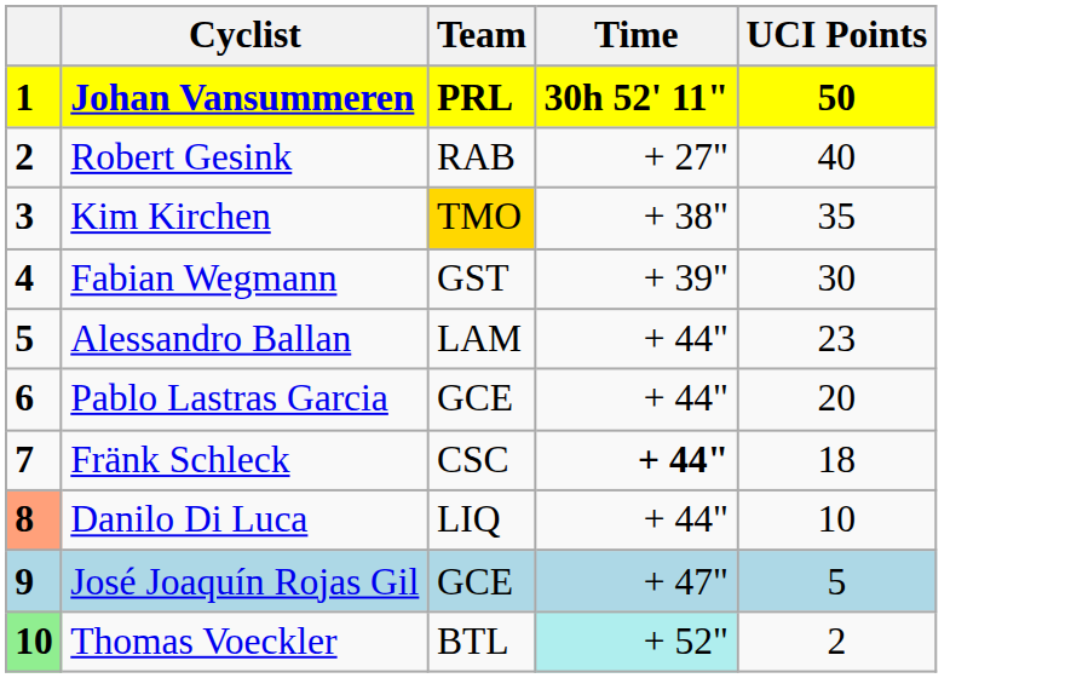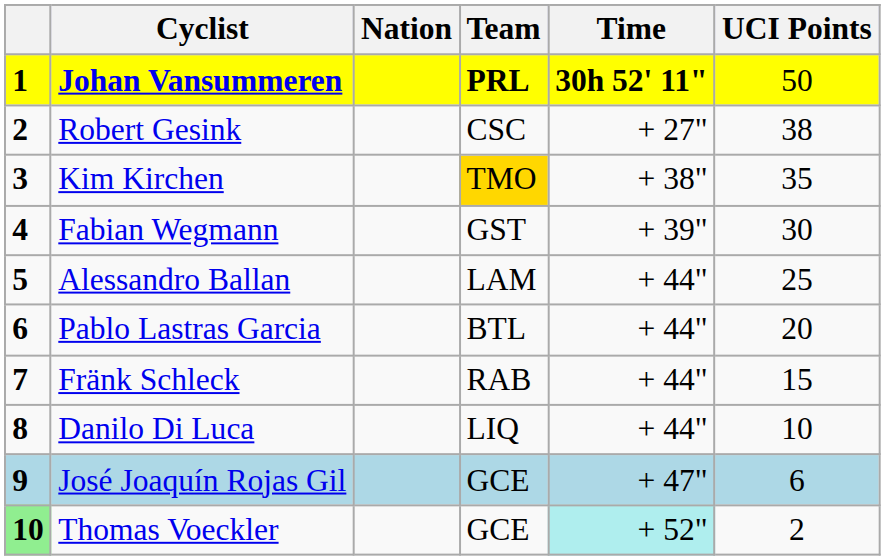+ column: Nation
Johan Vansummeren | UCI Points: bold -> normal
Robert Gesink | Team: RAB -> CSC
Robert Gesink | UCI Points: 40 -> 38
Alessandro Ballan | UCI Points: 23 -> 25
Pablo Lastras Garcia | Team: GCE -> BTL
Fränk Schleck | Team: CSC -> RAB
Fränk Schleck | Time: bold -> normal
Fränk Schleck | UCI Points: 18 -> 15
Danilo Di Luca | column 1: lightsalmon background -> no background
José Joaquín Rojas Gil | UCI Points: 5 -> 6
Thomas Voeckler | Team: BTL -> GCE
